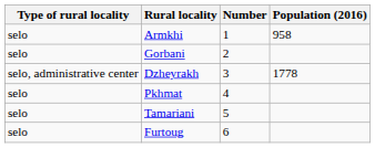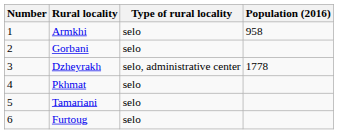columns swapped: Number <-> Type of rural locality
